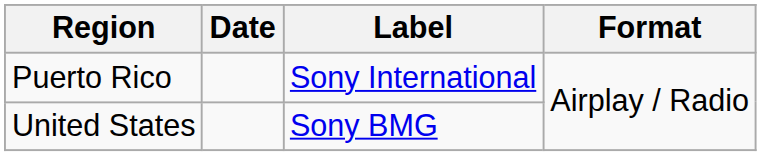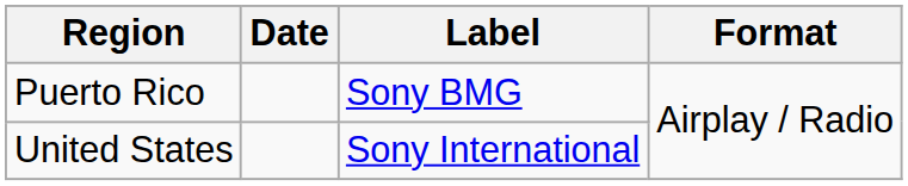Puerto Rico | Label: Sony International -> Sony BMG
United States | Label: Sony BMG -> Sony International
